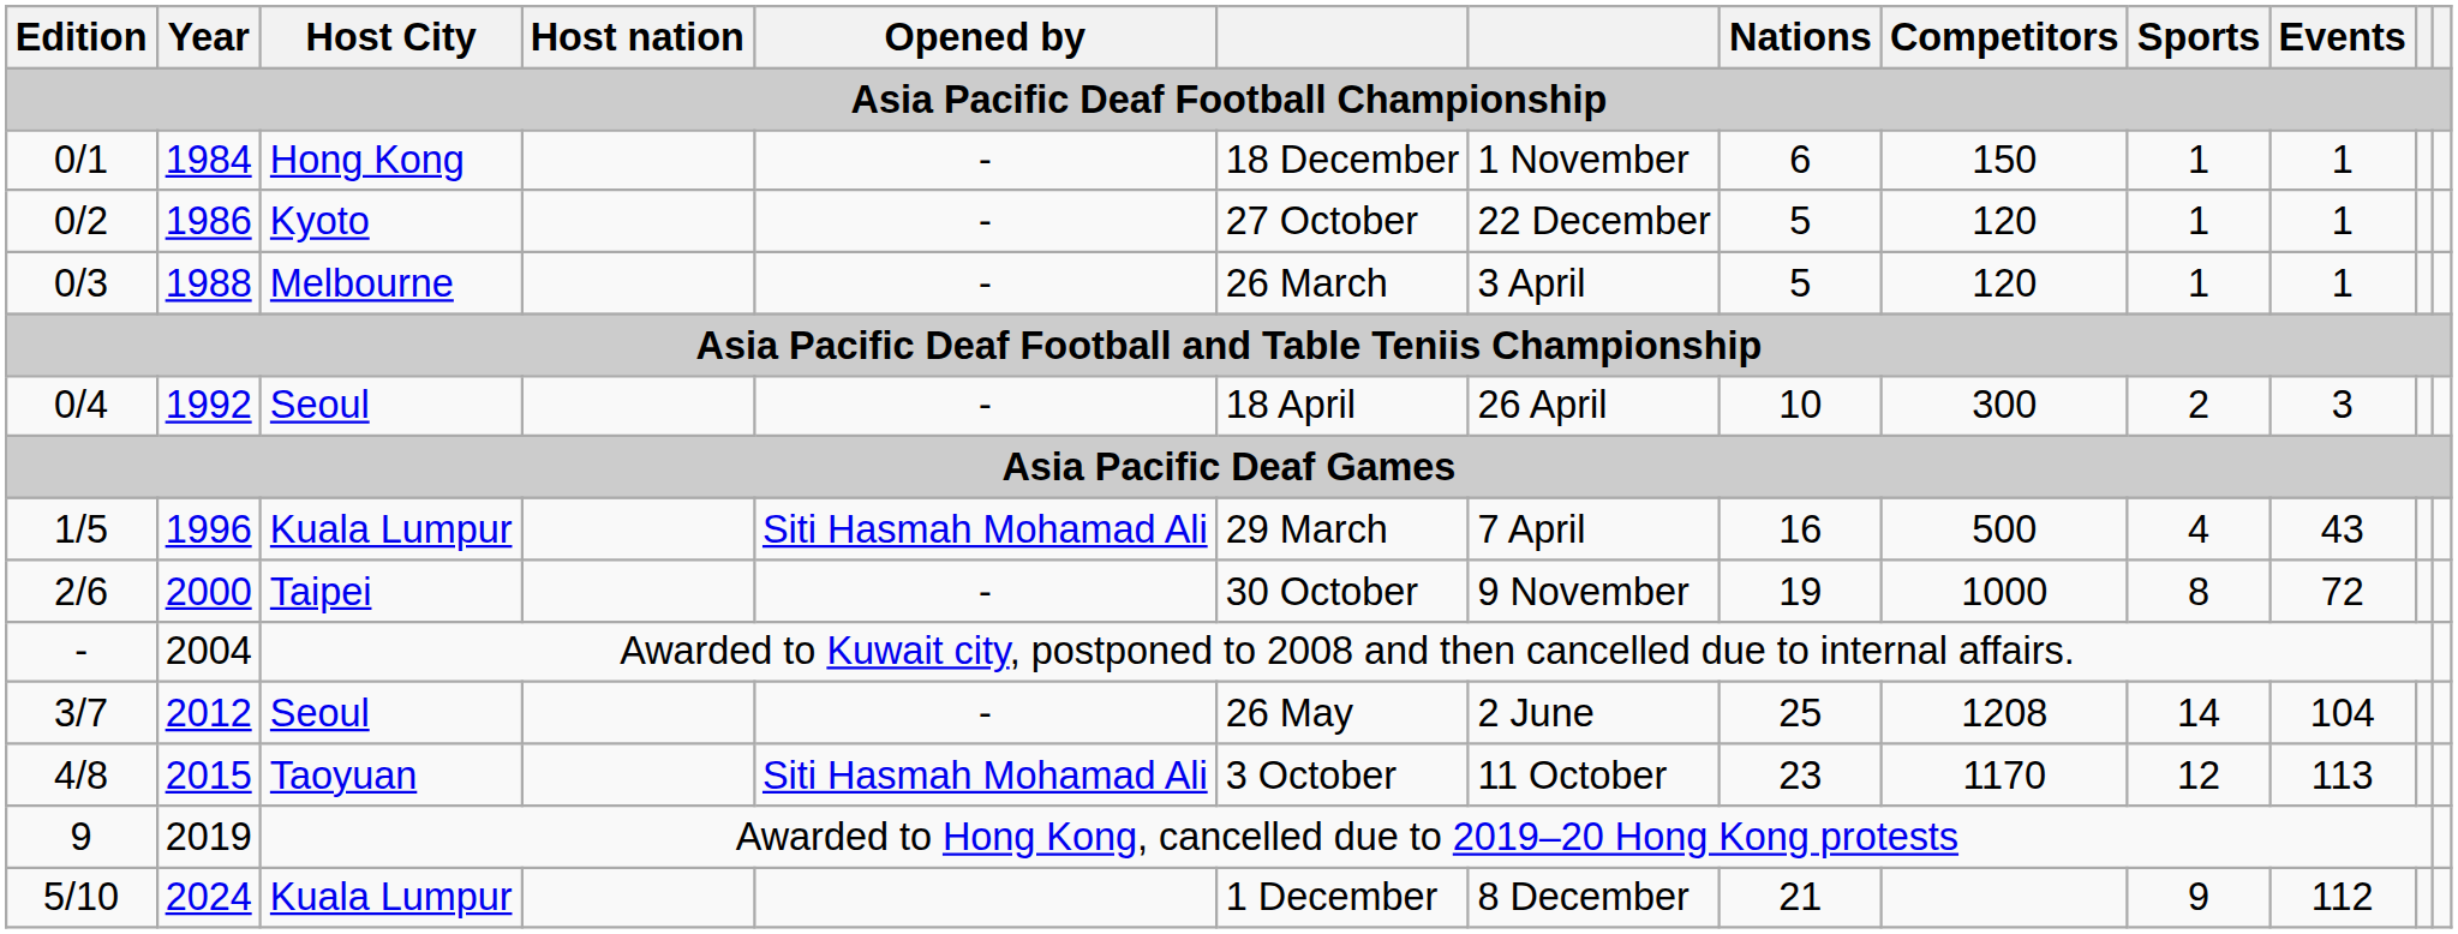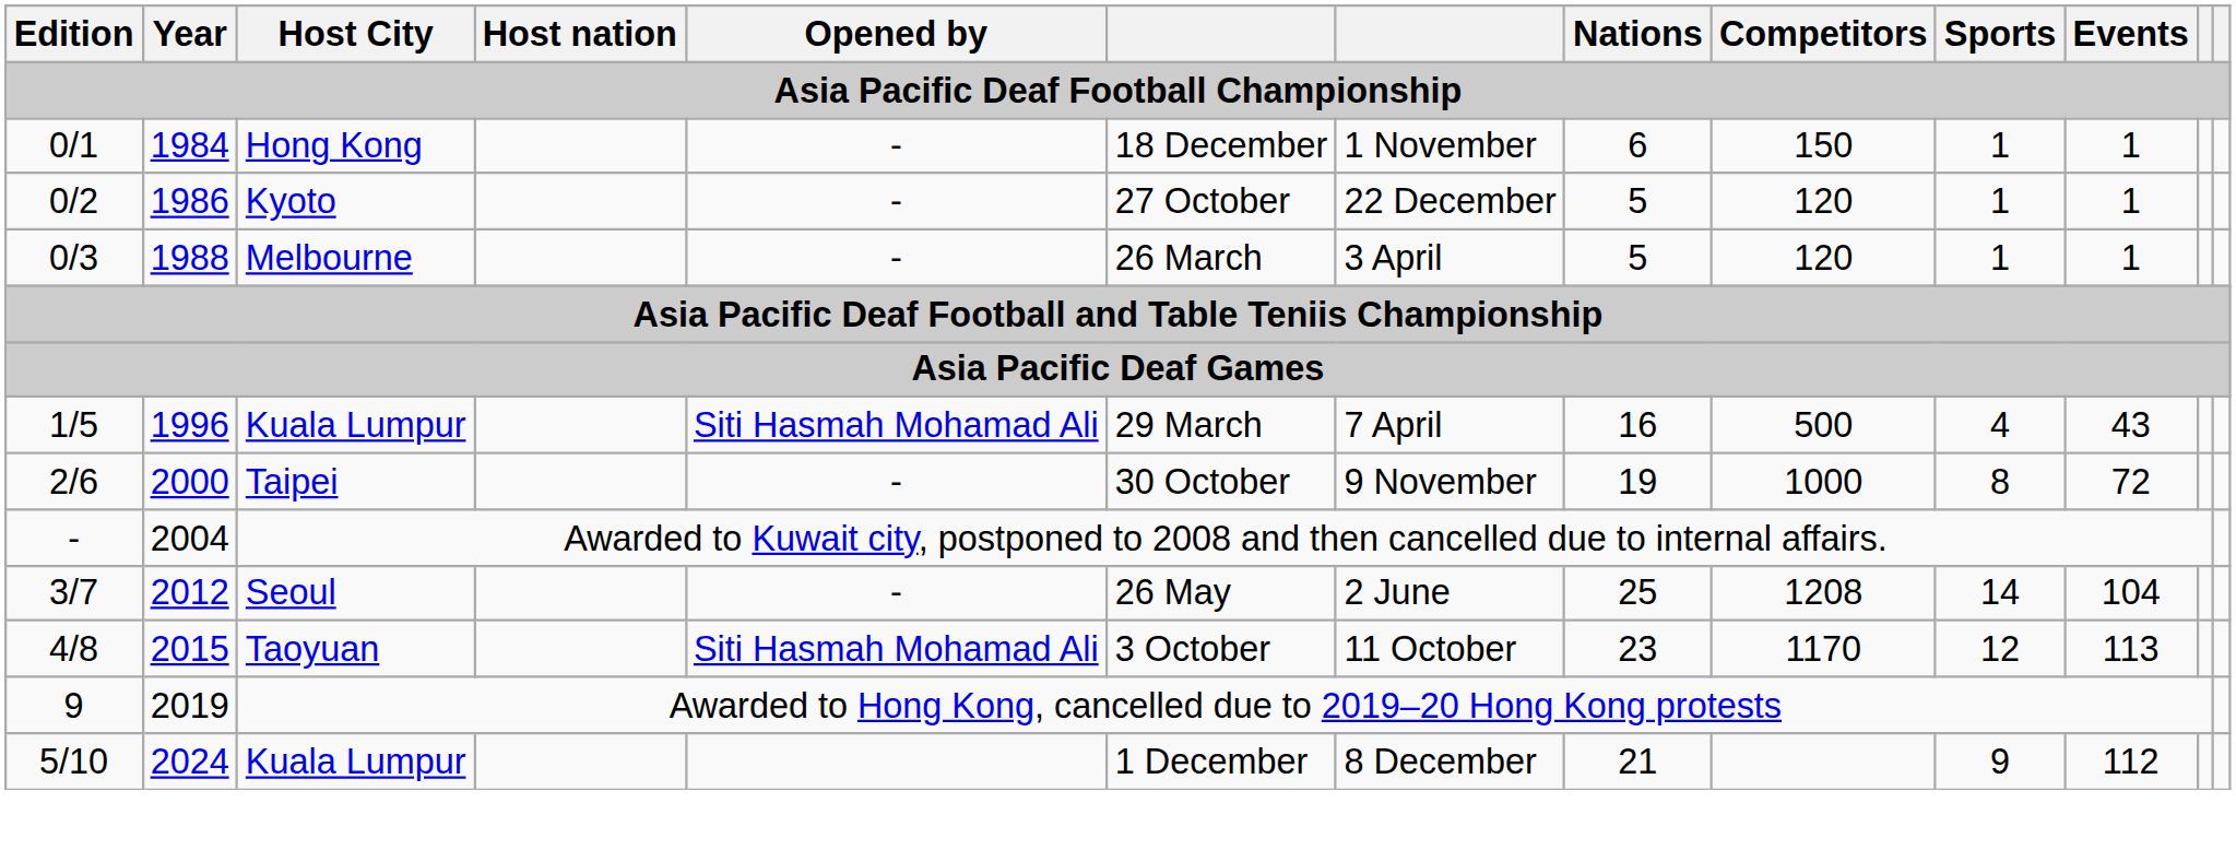- row: 0/4 | 1992 | Seoul | - | 18 April | 26 April | 10 | 300 | 2 | 3
